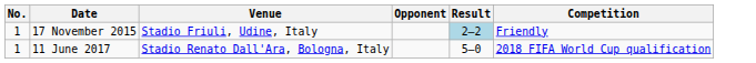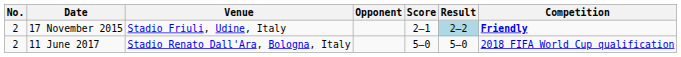+ column: Score | 2–1 | 5–0
17 November 2015 | No.: 1 -> 2
17 November 2015 | Competition: normal -> bold
11 June 2017 | No.: 1 -> 2
